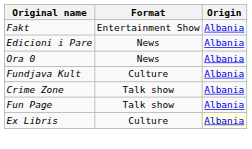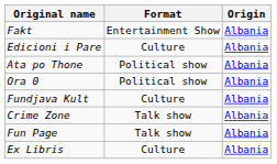Edicioni i Pare | Format: News -> Culture
+ row: Ata po Thone | Political show | Albania
Ora 0 | Format: News -> Political show
